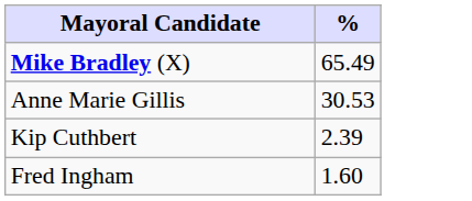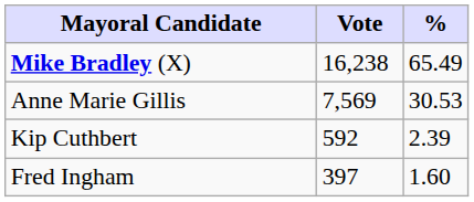+ column: Vote | 16,238 | 7,569 | 592 | 397
